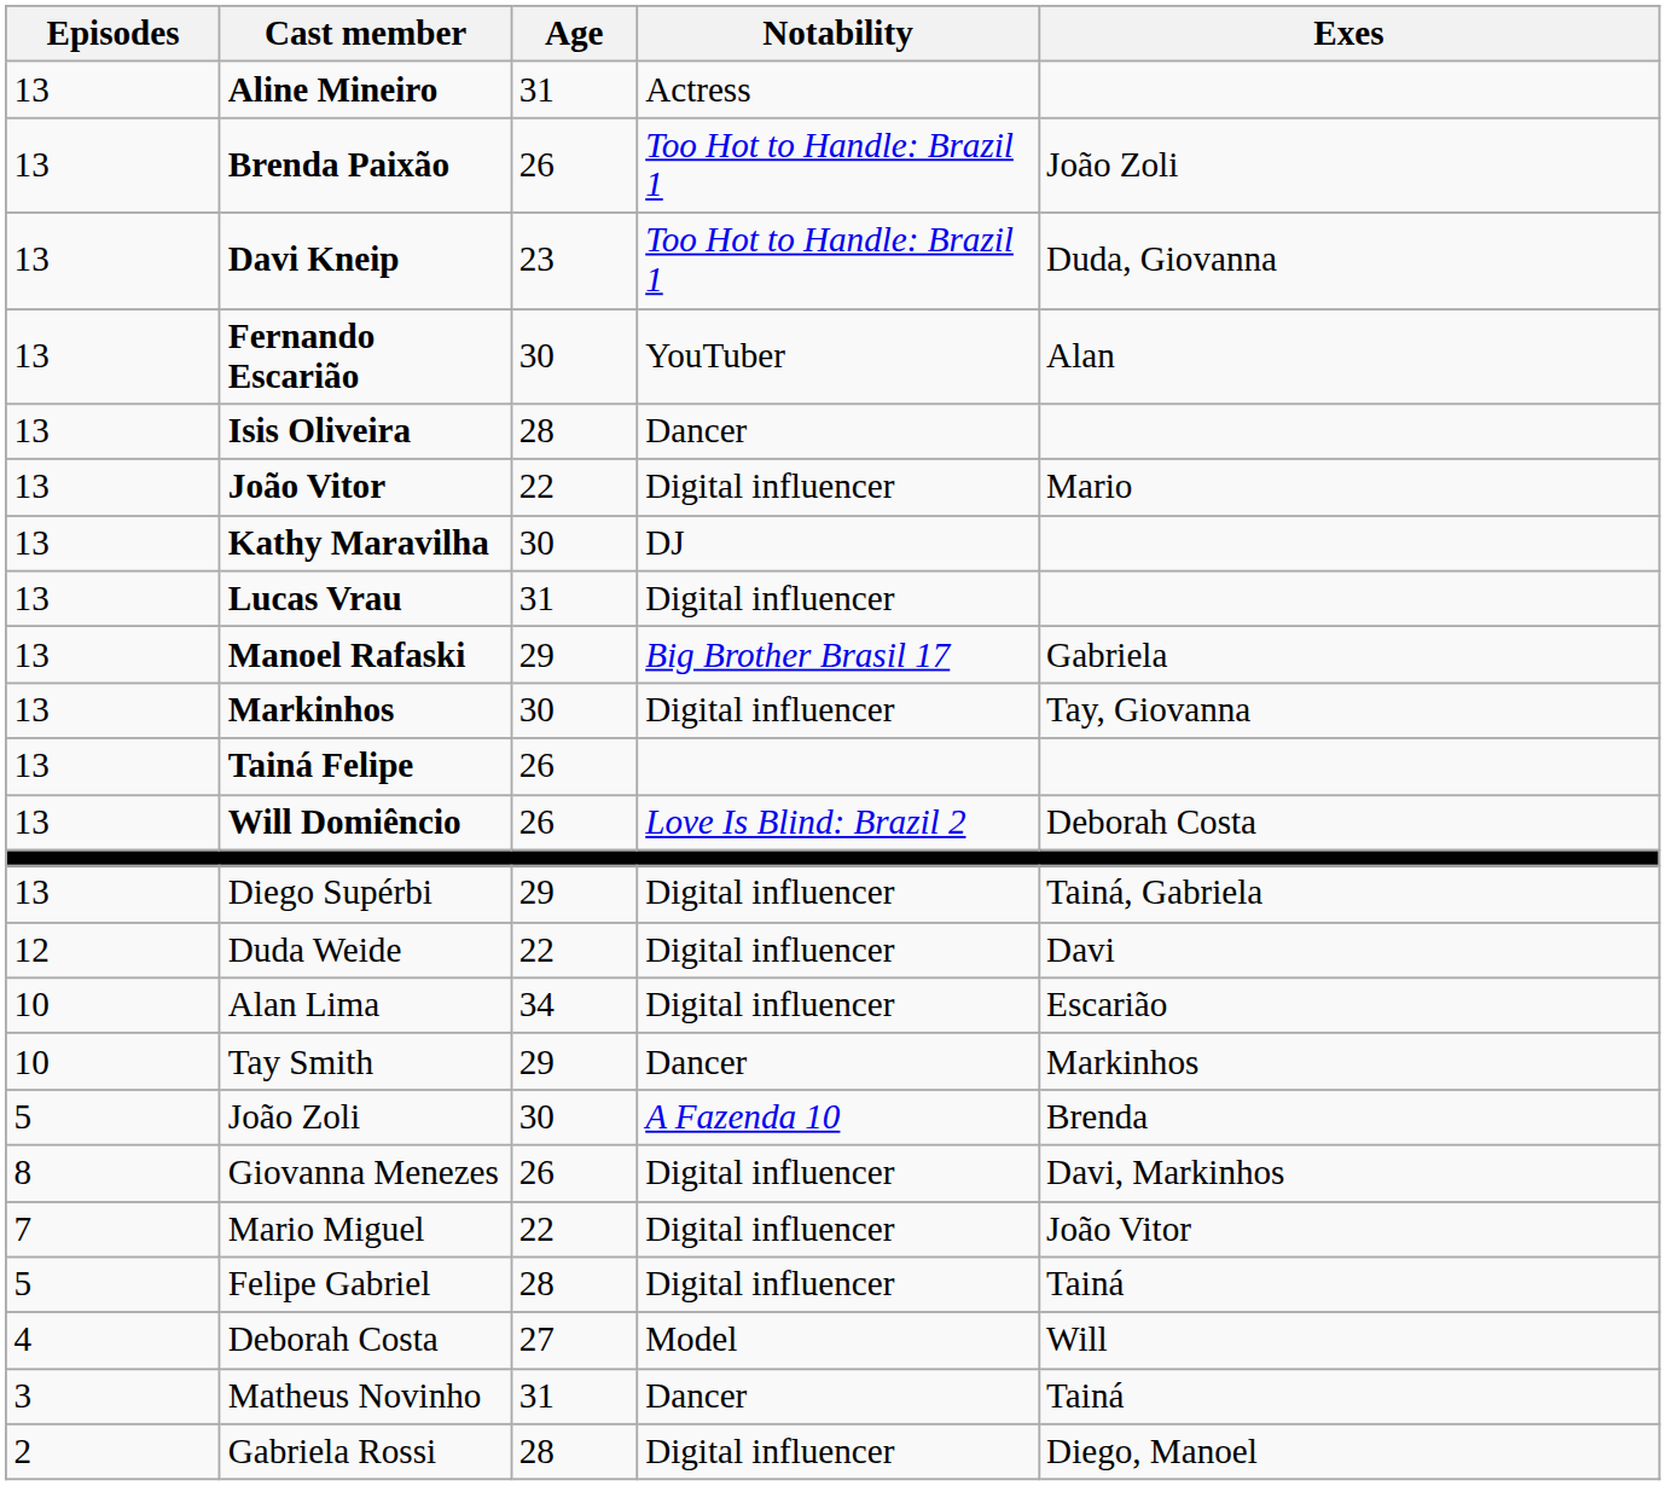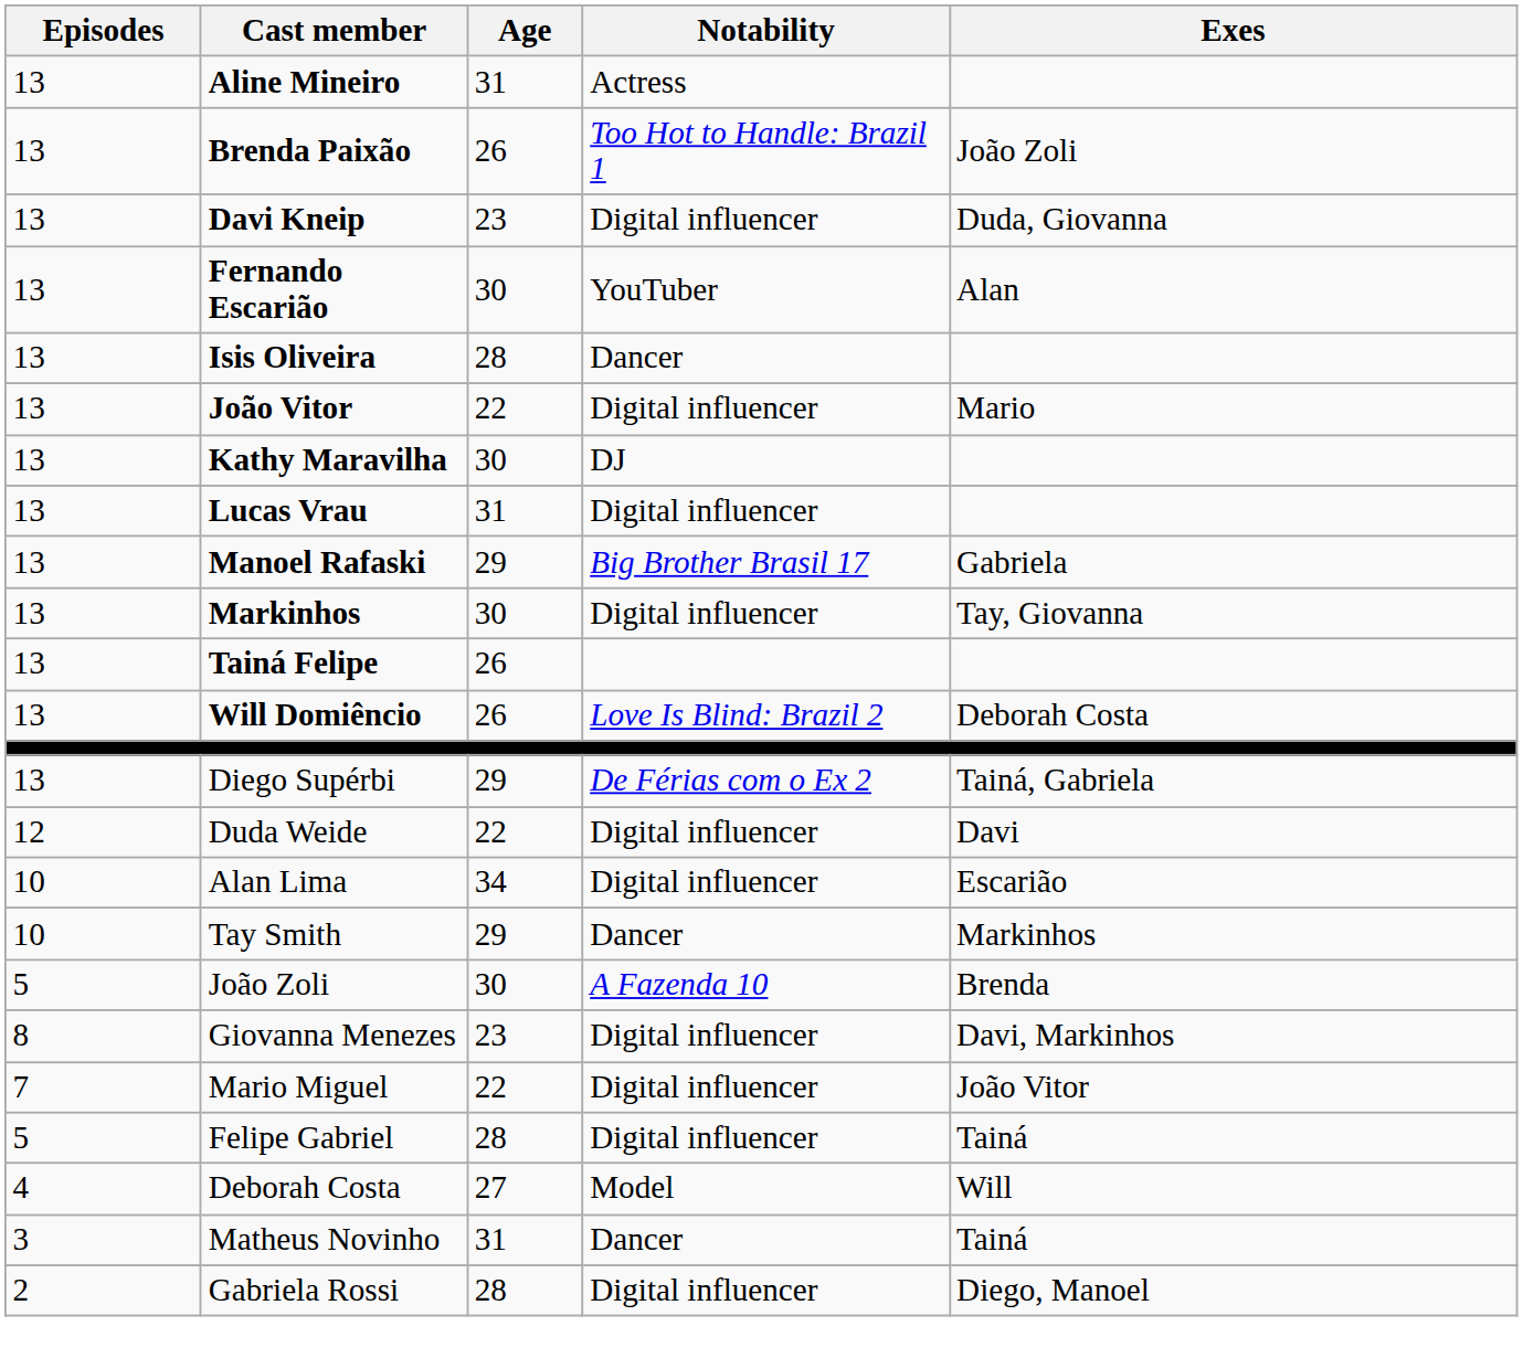Davi Kneip | Notability: Too Hot to Handle: Brazil 1 -> Digital influencer
Diego Supérbi | Notability: Digital influencer -> De Férias com o Ex 2
Giovanna Menezes | Age: 26 -> 23
